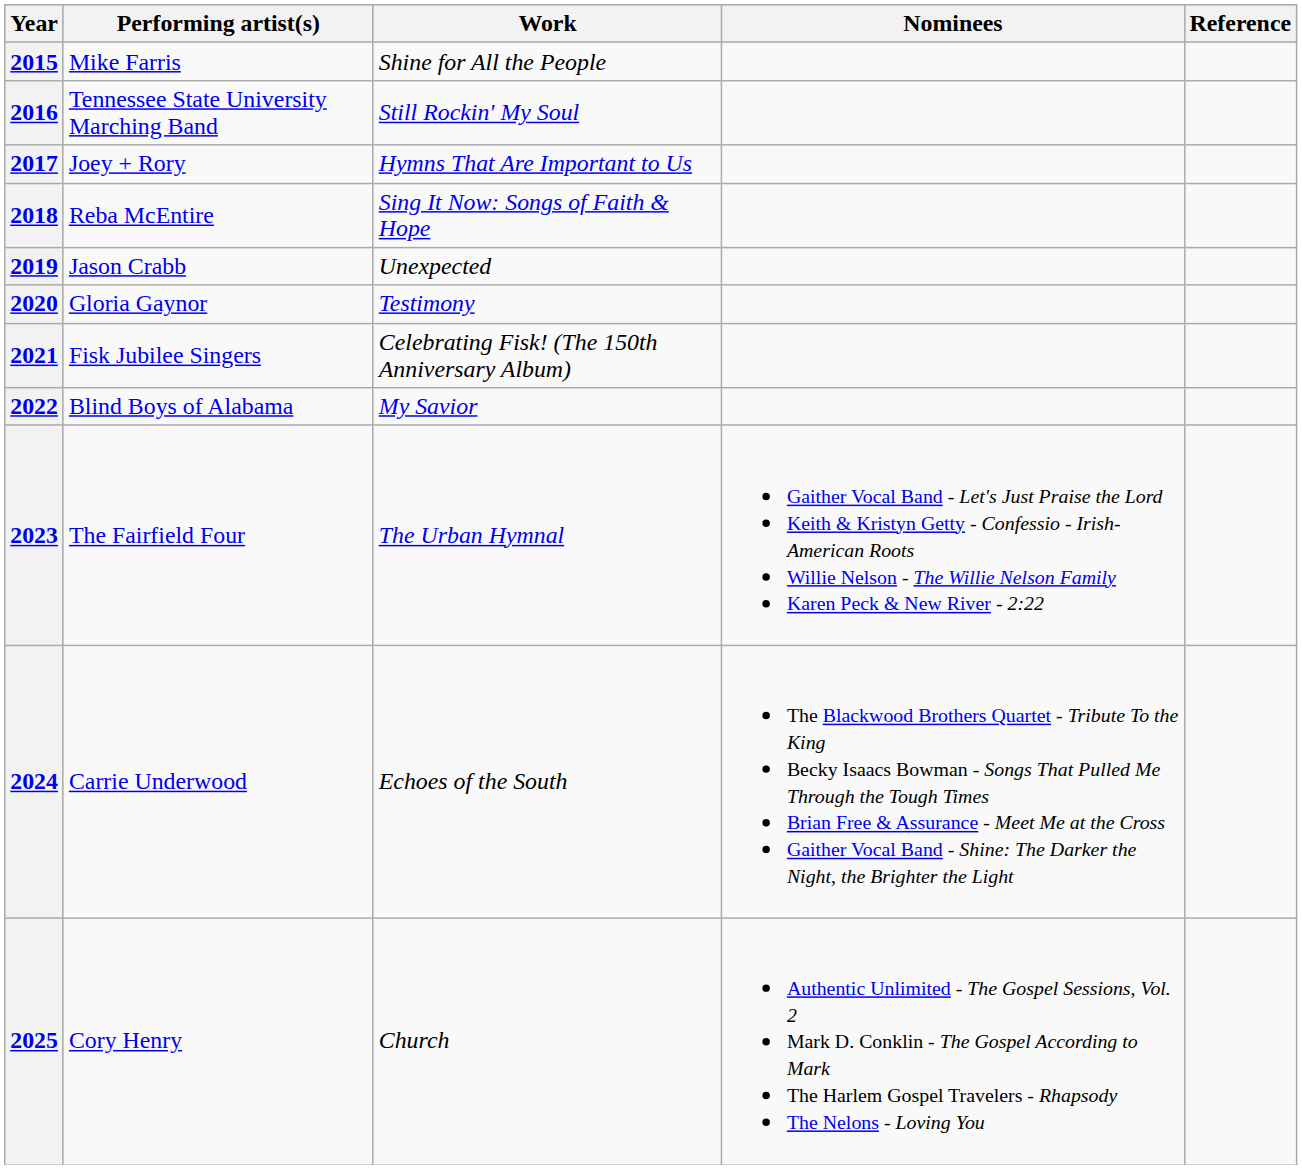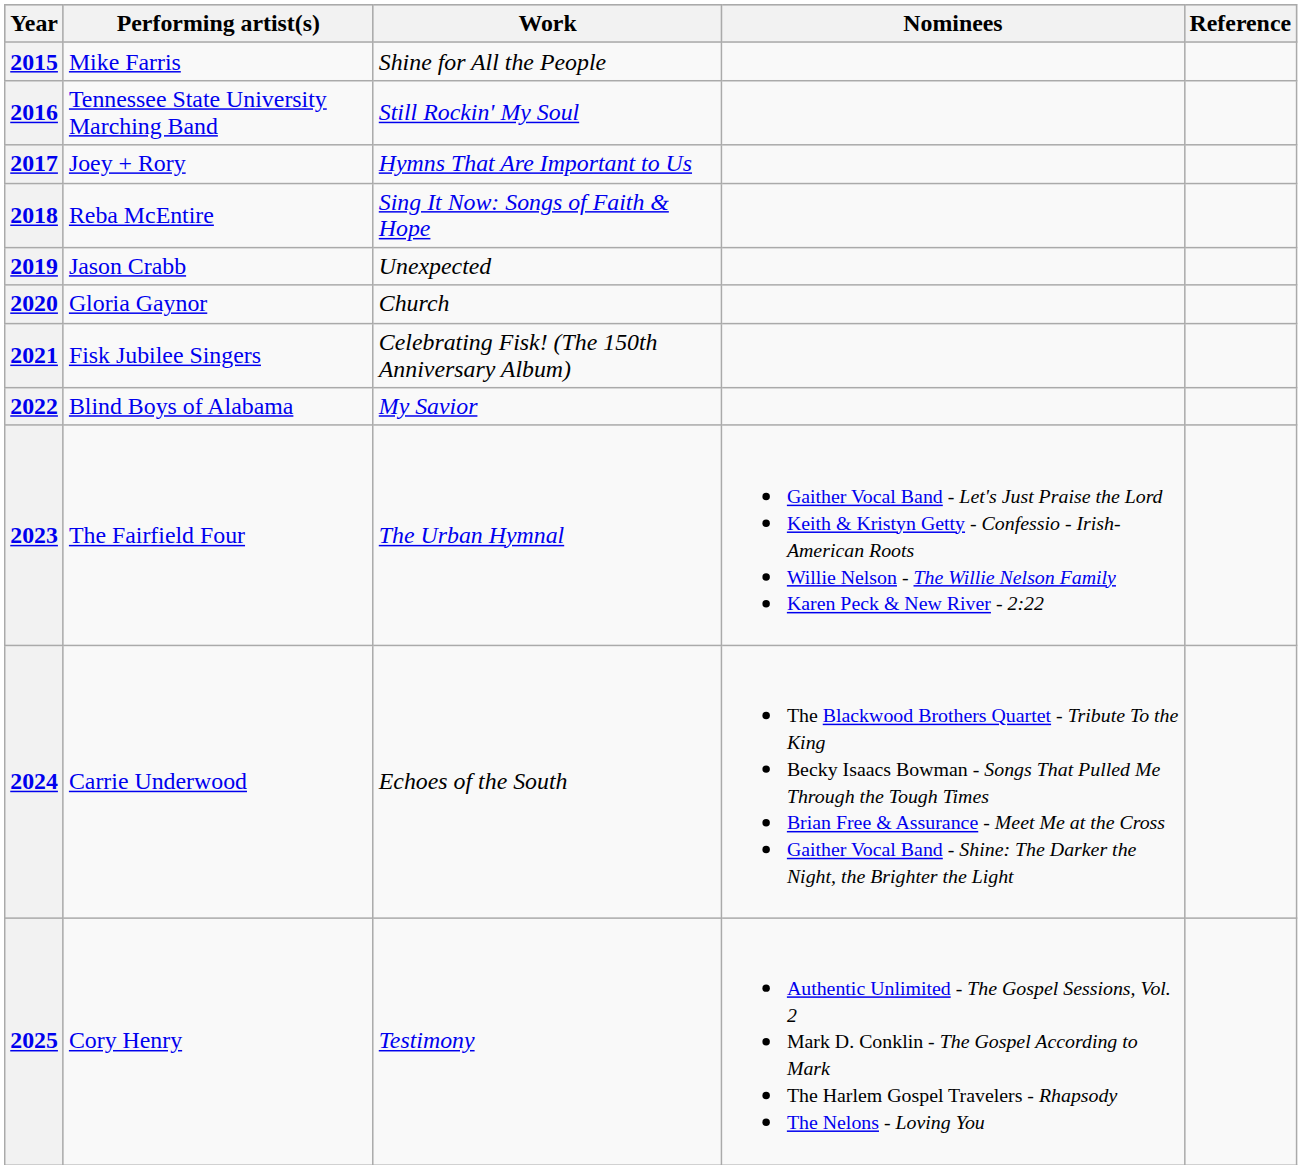2020 | Work: Testimony -> Church
2025 | Work: Church -> Testimony
